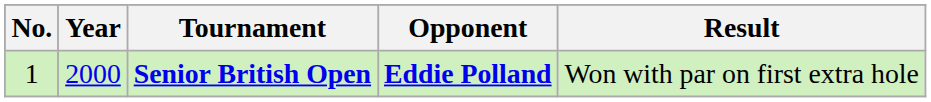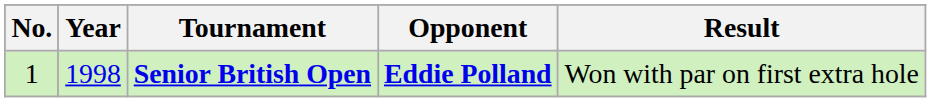Senior British Open | Year: 2000 -> 1998
